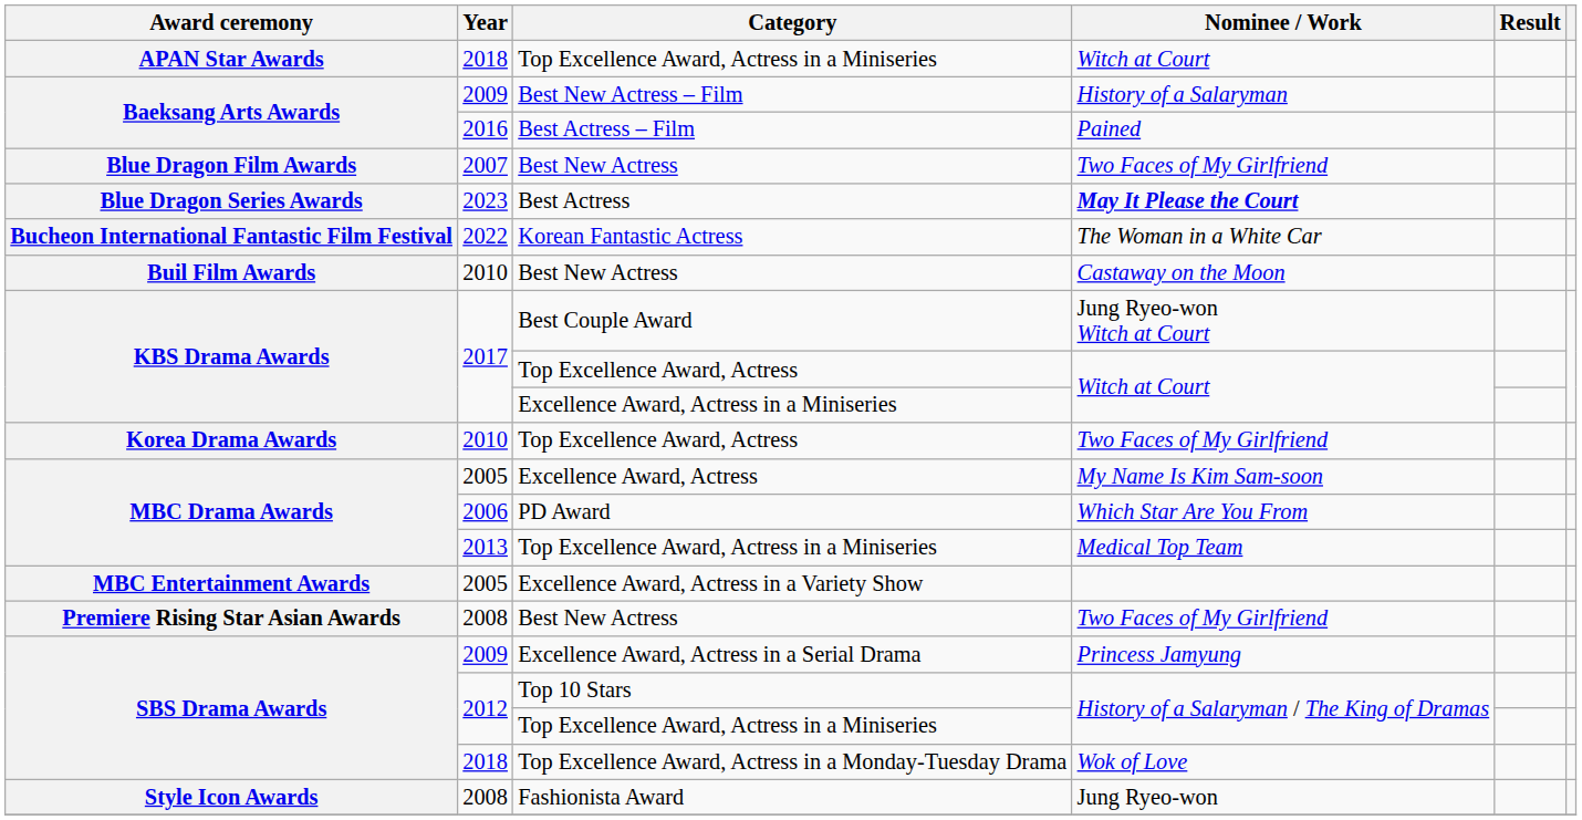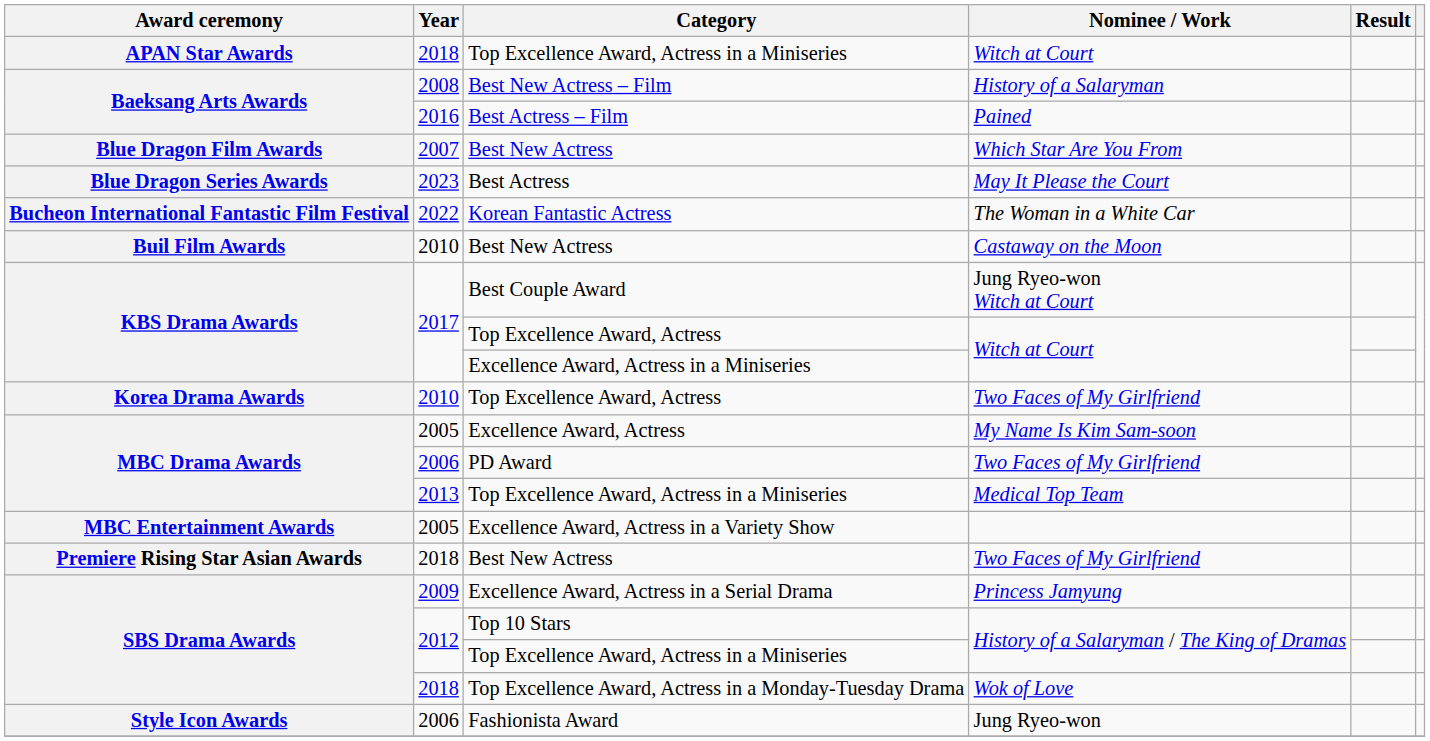Best New Actress – Film | Year: 2009 -> 2008
Blue Dragon Film Awards / Best New Actress | Nominee / Work: Two Faces of My Girlfriend -> Which Star Are You From
Best Actress | Nominee / Work: bold -> normal
PD Award | Nominee / Work: Which Star Are You From -> Two Faces of My Girlfriend
Premiere Rising Star Asian Awards / Best New Actress | Year: 2008 -> 2018
Fashionista Award | Year: 2008 -> 2006
